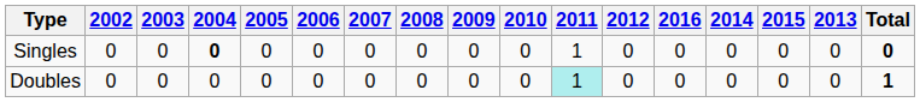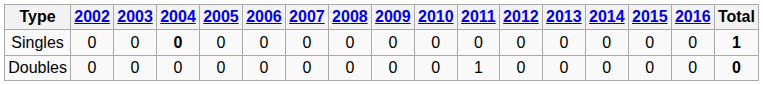columns swapped: 2013 <-> 2016
Singles | 2011: 1 -> 0
Singles | Total: 0 -> 1
Doubles | 2011: paleturquoise background -> no background
Doubles | Total: 1 -> 0
